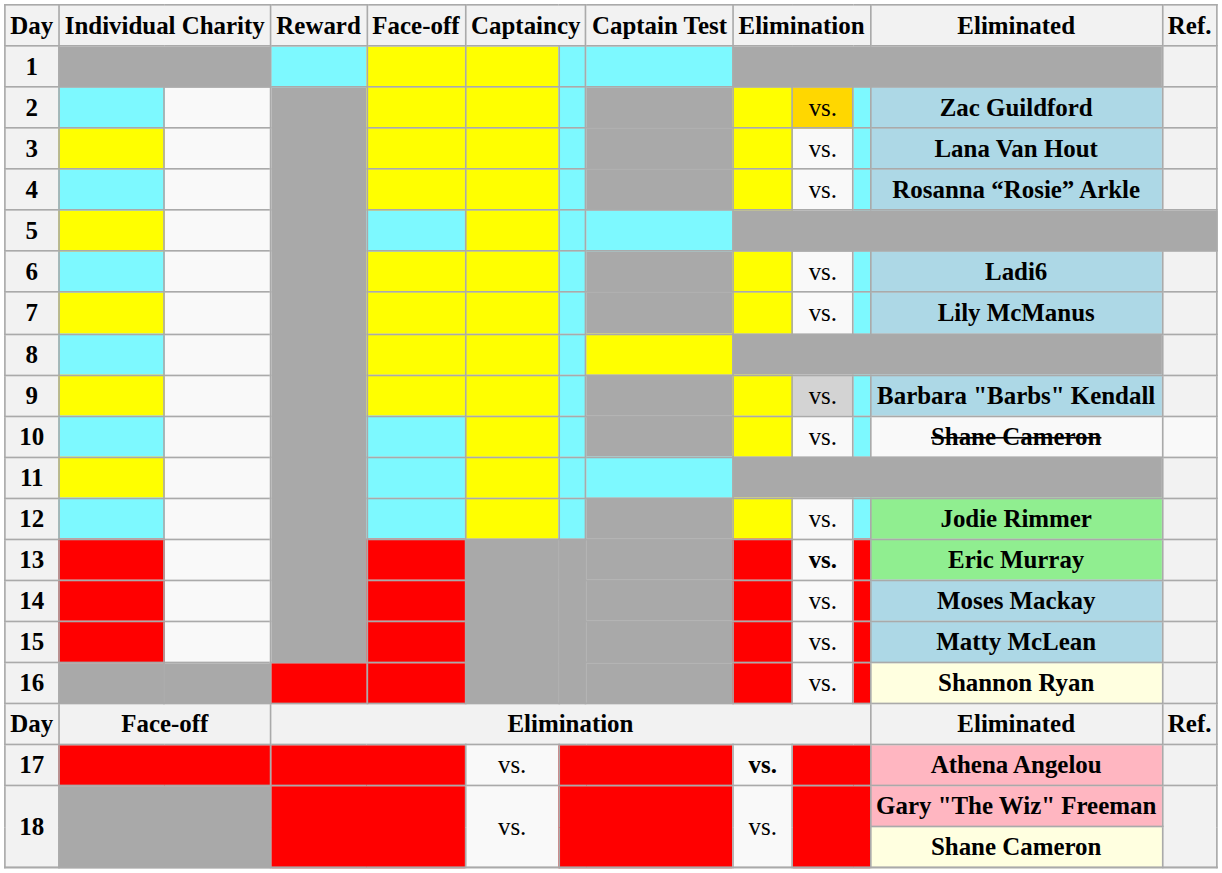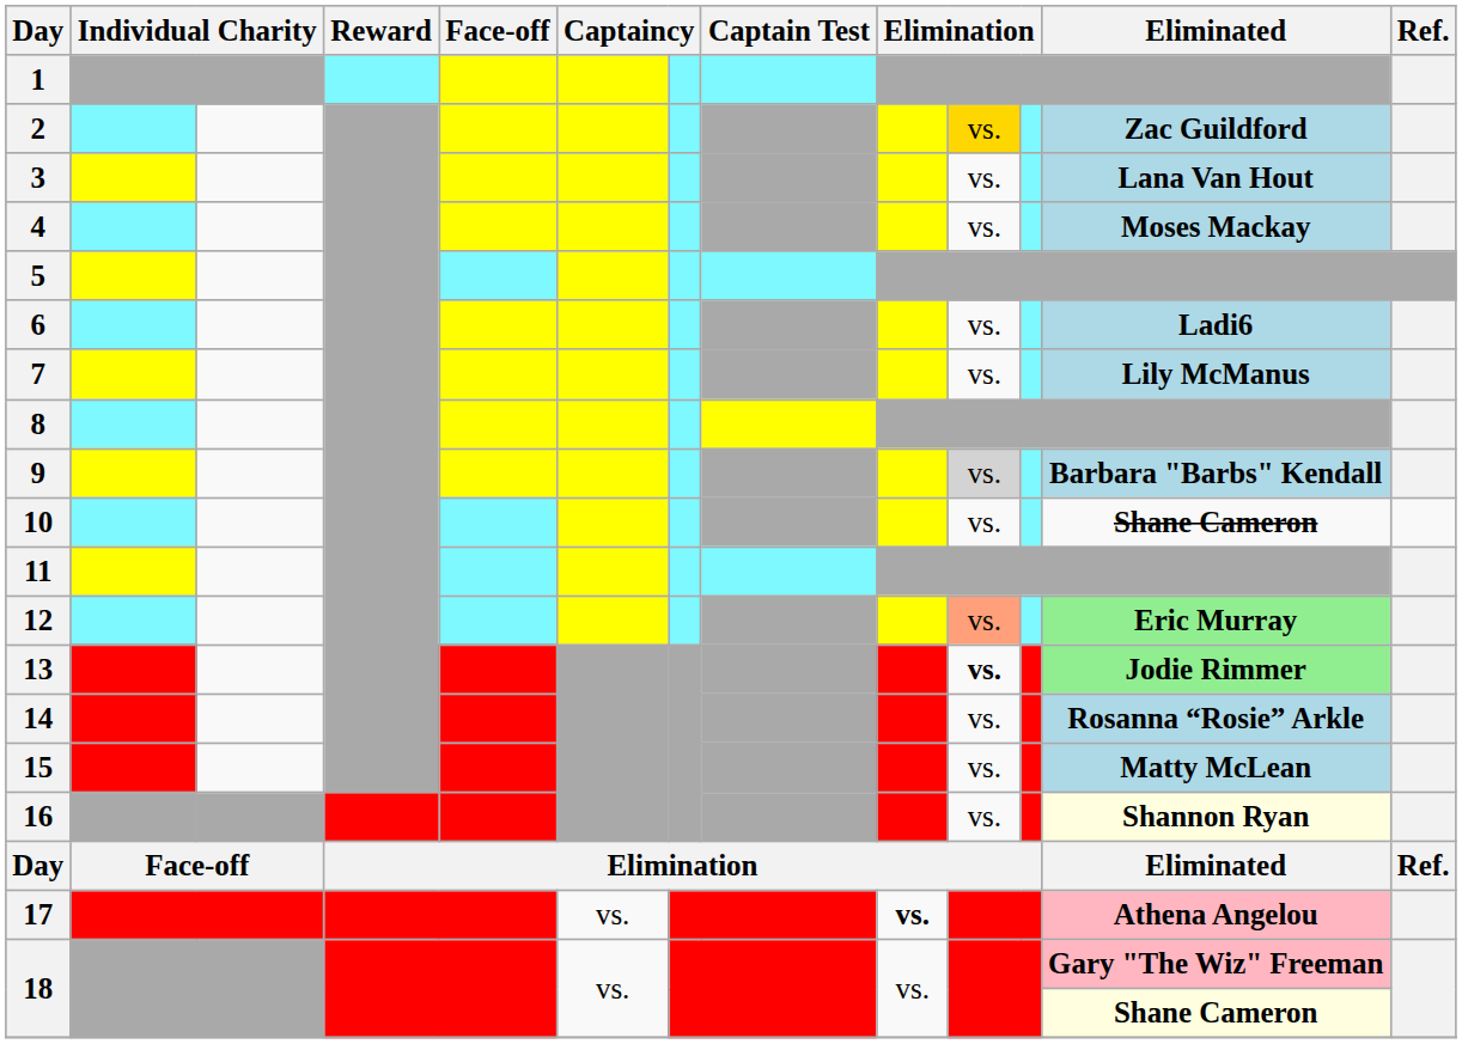4 | Eliminated: Rosanna “Rosie” Arkle -> Moses Mackay
12 | column 10: no background -> lightsalmon background
12 | Eliminated: Jodie Rimmer -> Eric Murray
13 | Eliminated: Eric Murray -> Jodie Rimmer
14 | Eliminated: Moses Mackay -> Rosanna “Rosie” Arkle
